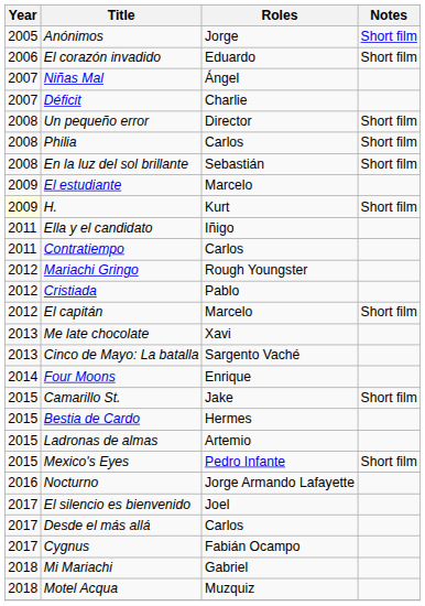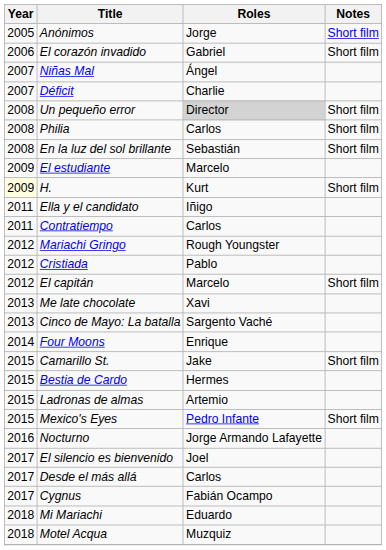El corazón invadido | Roles: Eduardo -> Gabriel
Un pequeño error | Roles: no background -> lightgrey background
Mi Mariachi | Roles: Gabriel -> Eduardo
